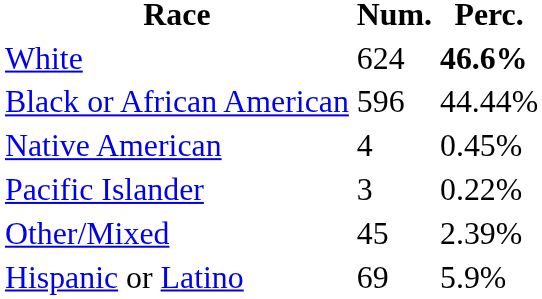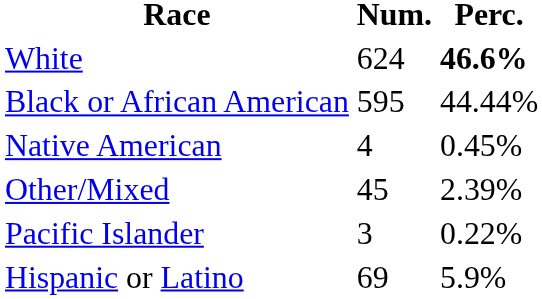Black or African American | Num.: 596 -> 595
rows swapped: Pacific Islander <-> Other/Mixed
